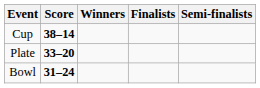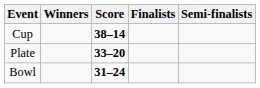columns swapped: Winners <-> Score
